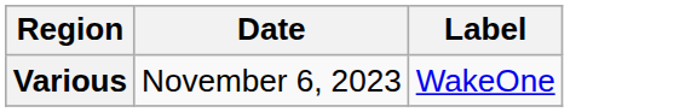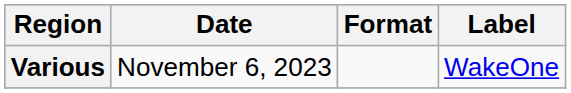+ column: Format
